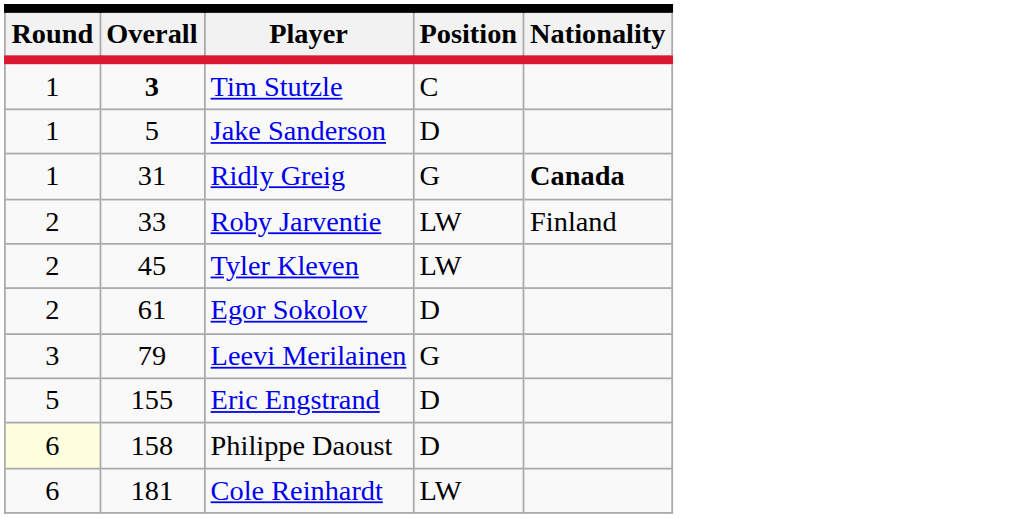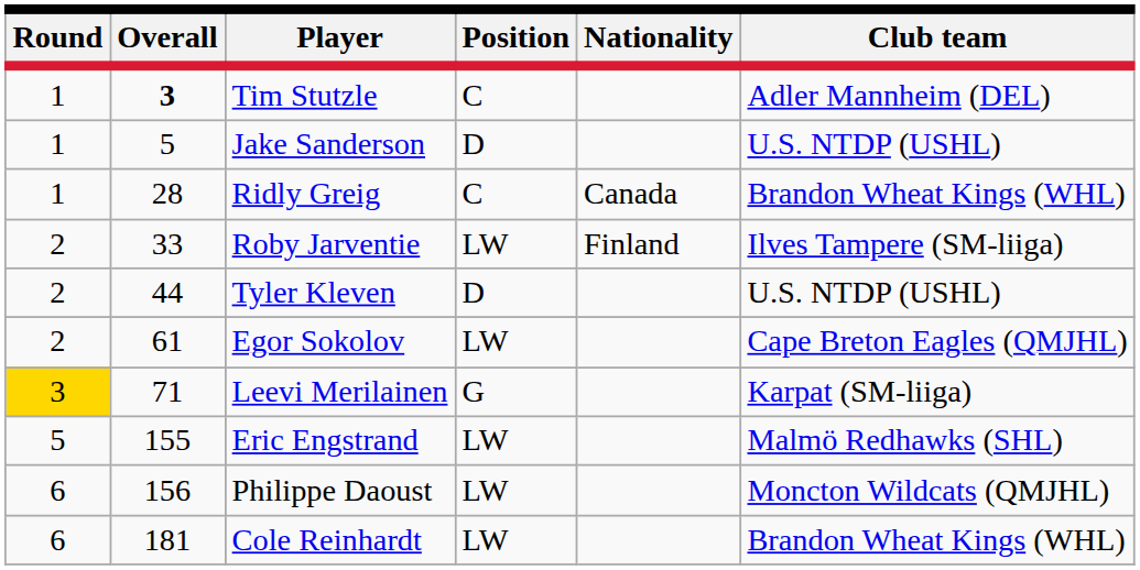+ column: Club team | Adler Mannheim (DEL) | U.S. NTDP (USHL) | Brandon Wheat Kings (WHL) | Ilves Tampere (SM-liiga) | U.S. NTDP (USHL) | Cape Breton Eagles (QMJHL) | Karpat (SM-liiga) | Malmö Redhawks (SHL) | Moncton Wildcats (QMJHL) | Brandon Wheat Kings (WHL)
Ridly Greig | Overall: 31 -> 28
Ridly Greig | Position: G -> C
Ridly Greig | Nationality: bold -> normal
Tyler Kleven | Overall: 45 -> 44
Tyler Kleven | Position: LW -> D
Egor Sokolov | Position: D -> LW
Leevi Merilainen | Round: no background -> gold background
Leevi Merilainen | Overall: 79 -> 71
Eric Engstrand | Position: D -> LW
Philippe Daoust | Round: lightyellow background -> no background
Philippe Daoust | Overall: 158 -> 156
Philippe Daoust | Position: D -> LW
